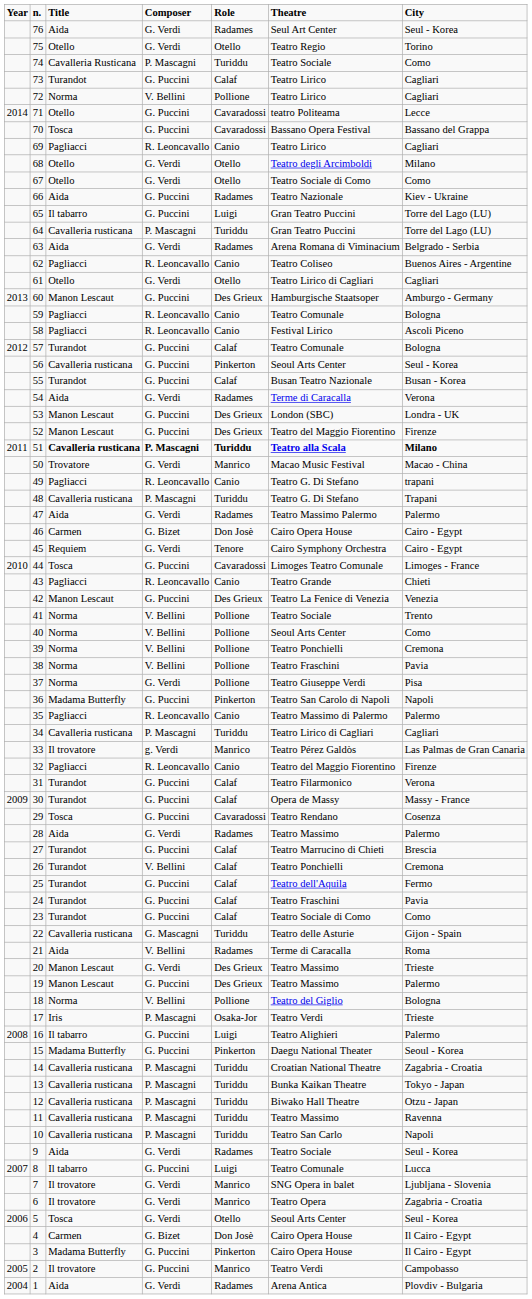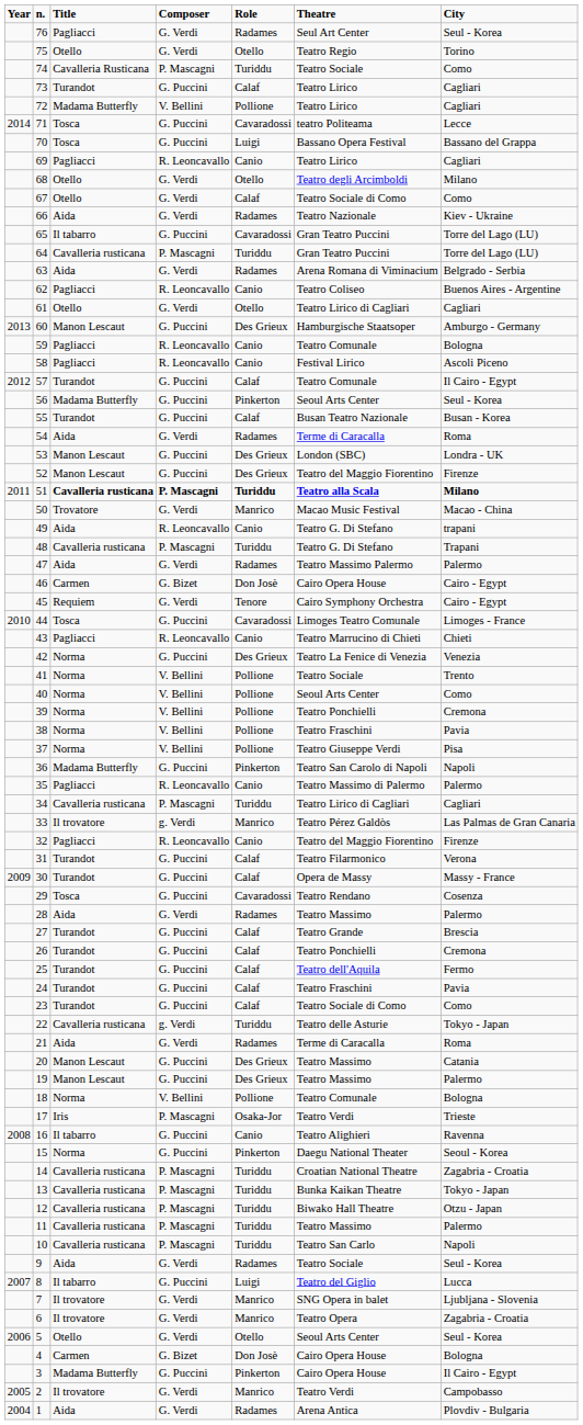76 | Title: Aida -> Pagliacci
72 | Title: Norma -> Madama Butterfly
71 | Title: Otello -> Tosca
70 | Role: Cavaradossi -> Luigi
67 | Role: Otello -> Calaf
66 | Composer: G. Puccini -> G. Verdi
65 | Role: Luigi -> Cavaradossi
57 | City: Bologna -> Il Cairo - Egypt
56 | Title: Cavalleria rusticana -> Madama Butterfly
54 | City: Verona -> Roma
49 | Title: Pagliacci -> Aida
43 | Theatre: Teatro Grande -> Teatro Marrucino di Chieti
42 | Title: Manon Lescaut -> Norma
37 | Composer: G. Verdi -> V. Bellini
27 | Theatre: Teatro Marrucino di Chieti -> Teatro Grande
26 | Composer: V. Bellini -> G. Puccini
22 | Composer: G. Mascagni -> g. Verdi
22 | City: Gijon - Spain -> Tokyo - Japan
21 | Composer: V. Bellini -> G. Verdi
20 | Composer: G. Verdi -> G. Puccini
20 | City: Trieste -> Catania
18 | Theatre: Teatro del Giglio -> Teatro Comunale
16 | Role: Luigi -> Canio
16 | City: Palermo -> Ravenna
15 | Title: Madama Butterfly -> Norma
11 | City: Ravenna -> Palermo
8 | Theatre: Teatro Comunale -> Teatro del Giglio
5 | Title: Tosca -> Otello
4 | City: Il Cairo - Egypt -> Bologna
2 | Composer: G. Puccini -> G. Verdi
